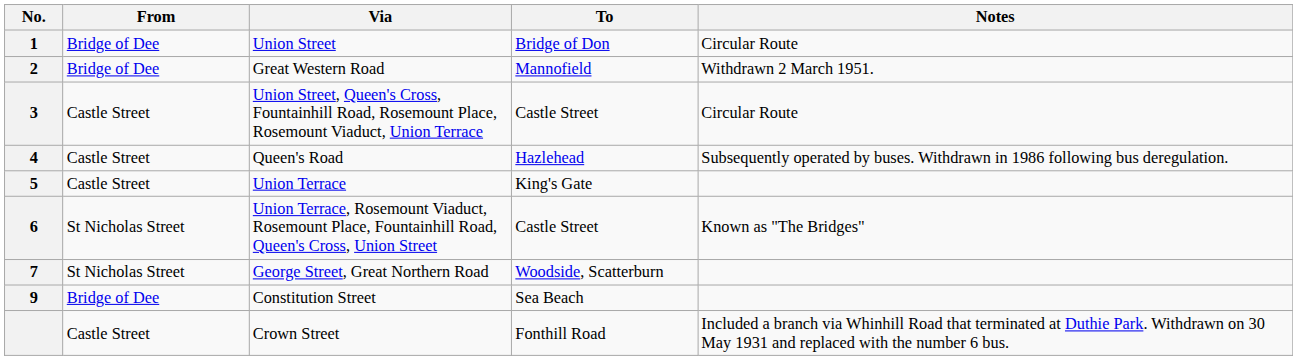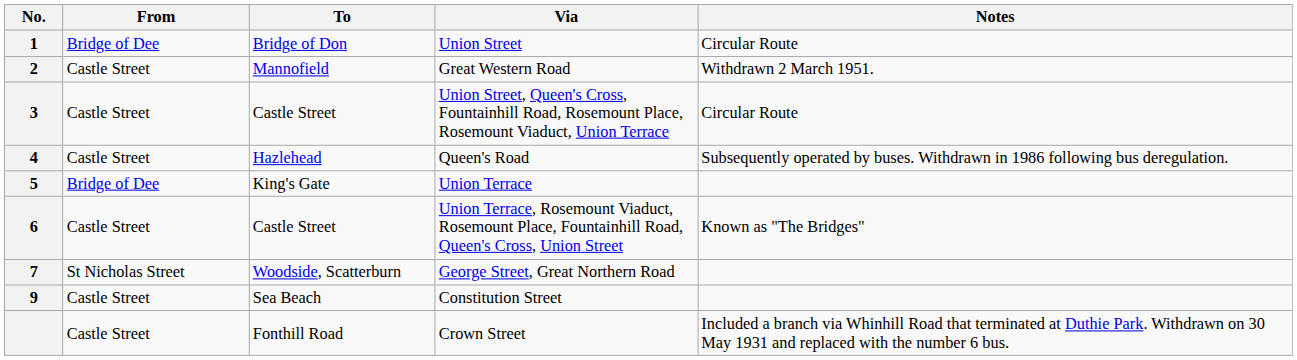columns swapped: To <-> Via
2 | From: Bridge of Dee -> Castle Street
5 | From: Castle Street -> Bridge of Dee
6 | From: St Nicholas Street -> Castle Street
9 | From: Bridge of Dee -> Castle Street
